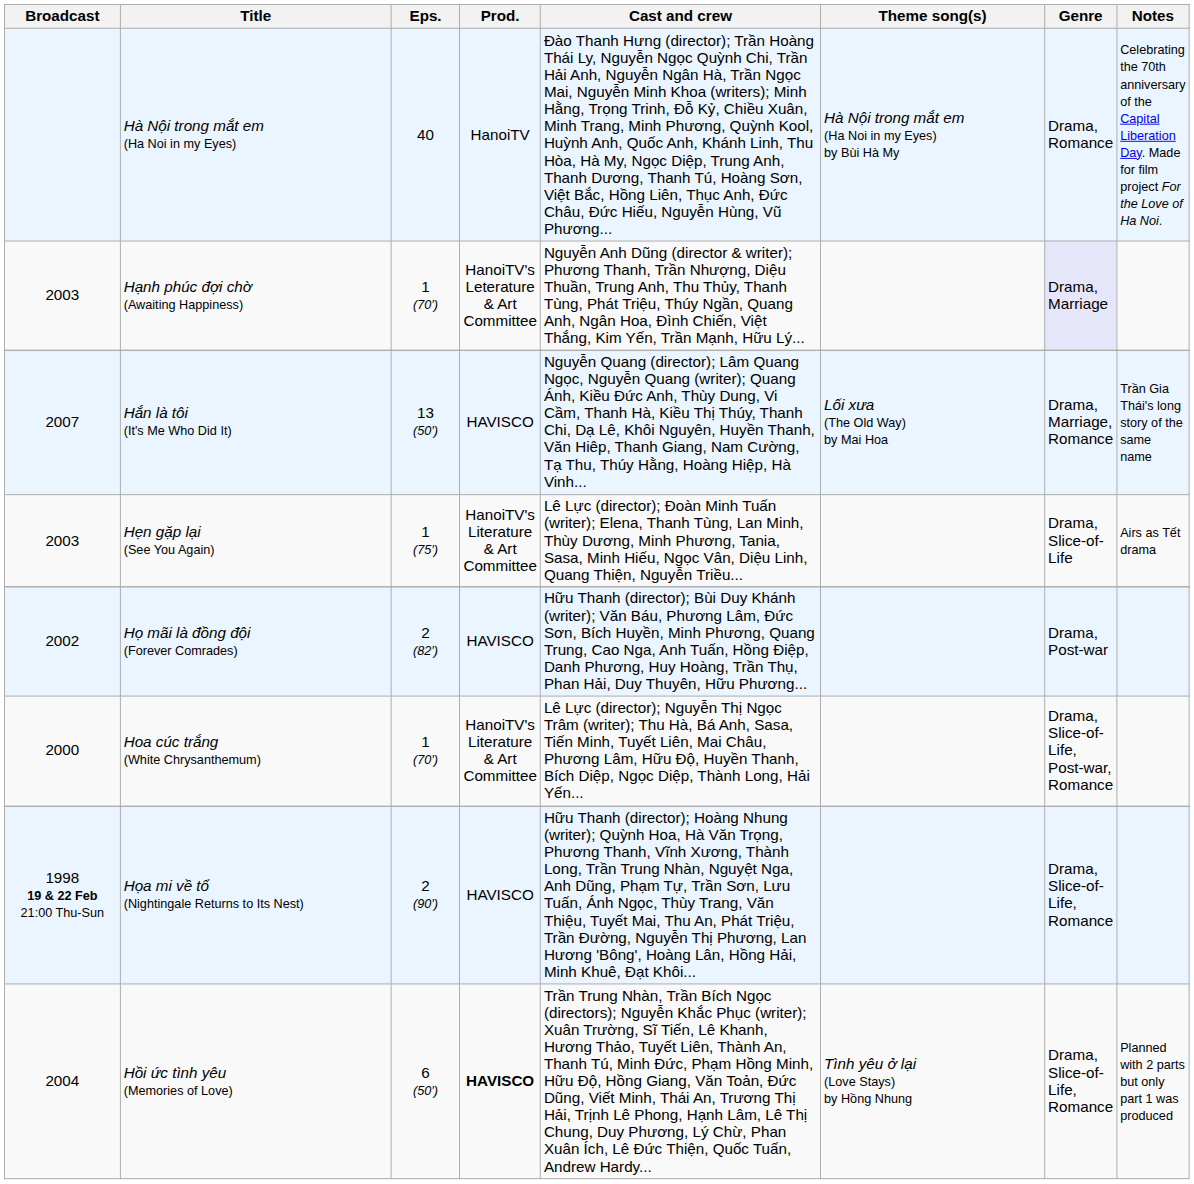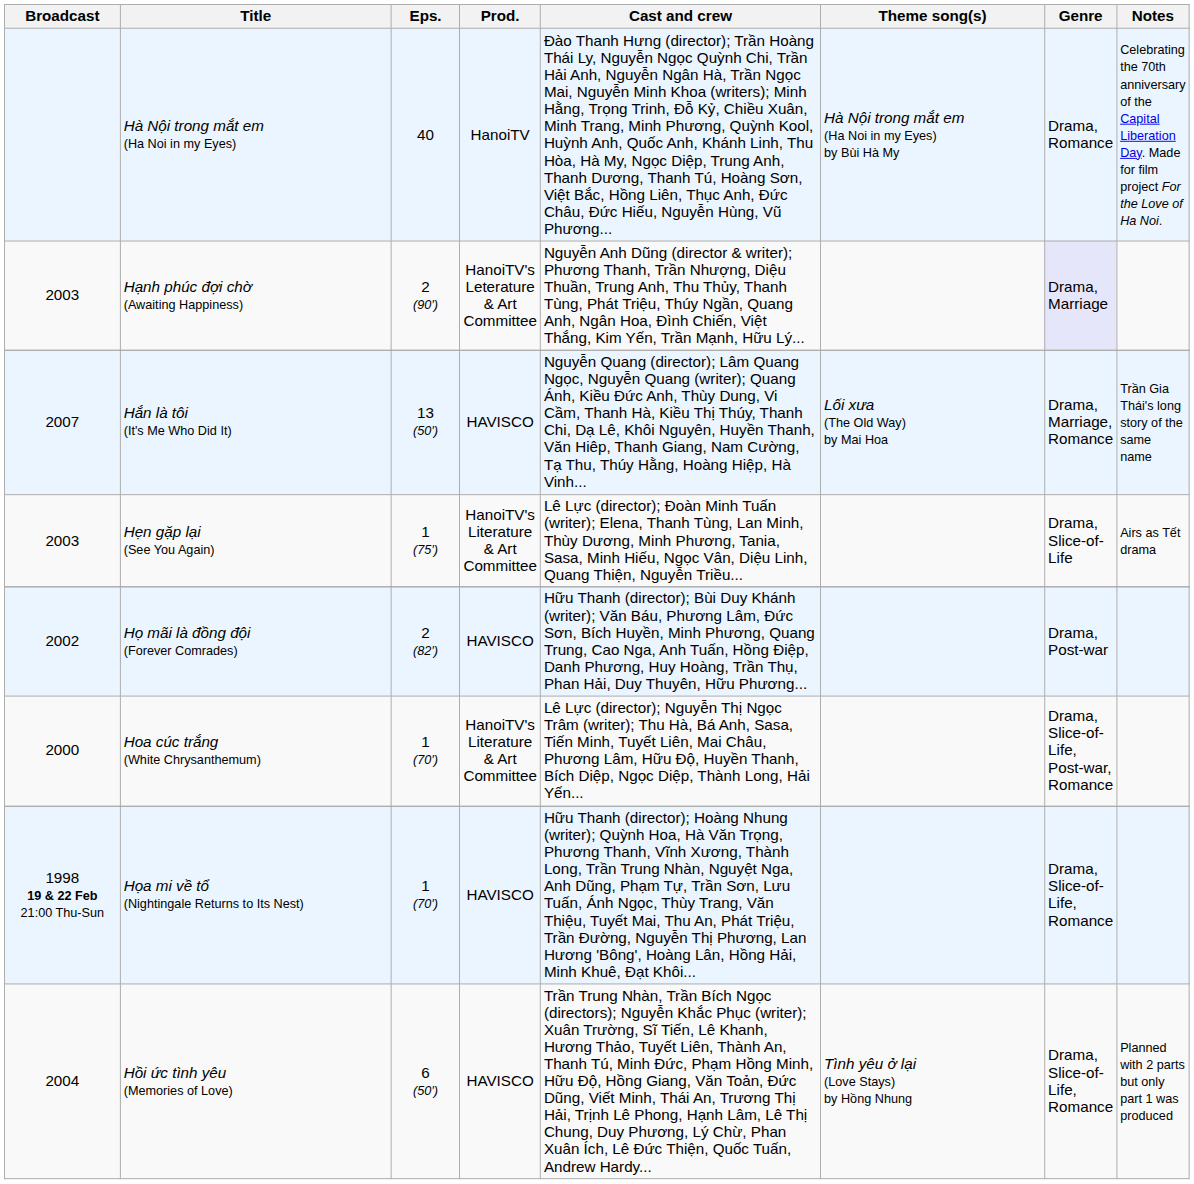Hạnh phúc đợi chờ (Awaiting Happiness) | Eps.: 1 (70′) -> 2 (90′)
Họa mi về tổ (Nightingale Returns to Its Nest) | Eps.: 2 (90′) -> 1 (70′)
Hồi ức tình yêu (Memories of Love) | Prod.: bold -> normal
